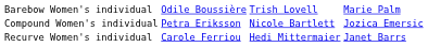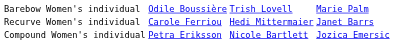rows swapped: Recurve Women's individual <-> Compound Women's individual
